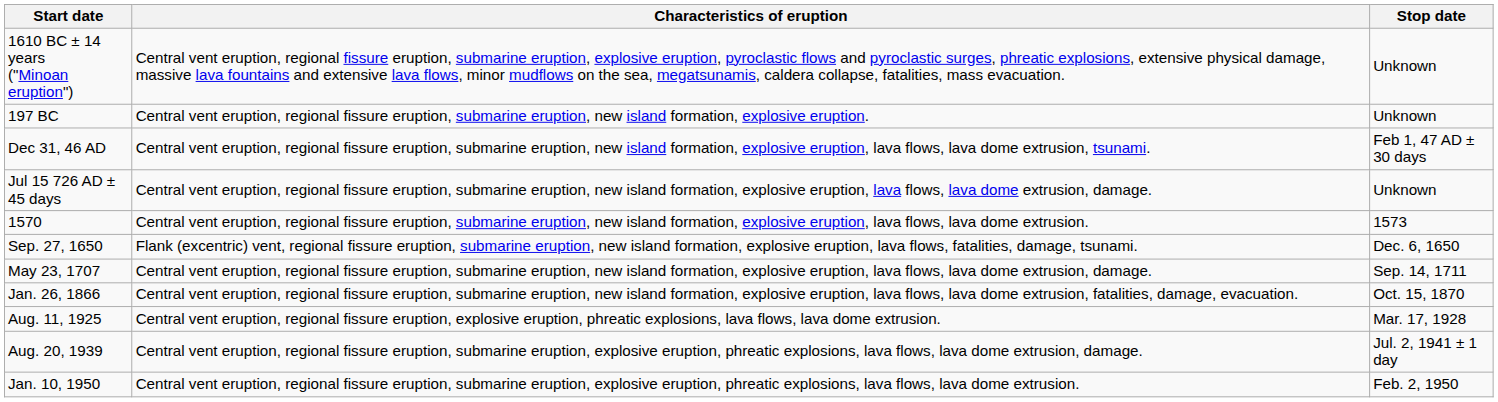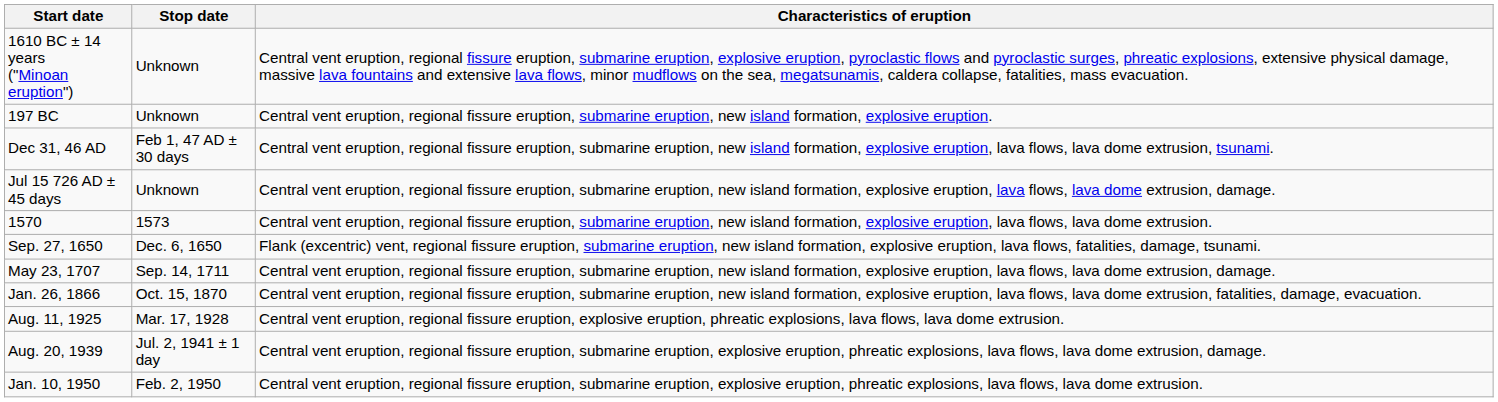columns swapped: Stop date <-> Characteristics of eruption
